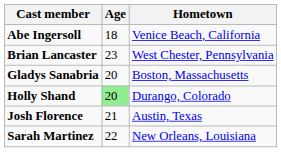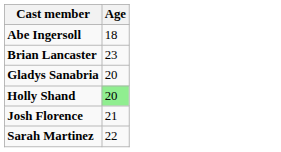- column: Hometown | Venice Beach, California | West Chester, Pennsylvania | Boston, Massachusetts | Durango, Colorado | Austin, Texas | New Orleans, Louisiana
